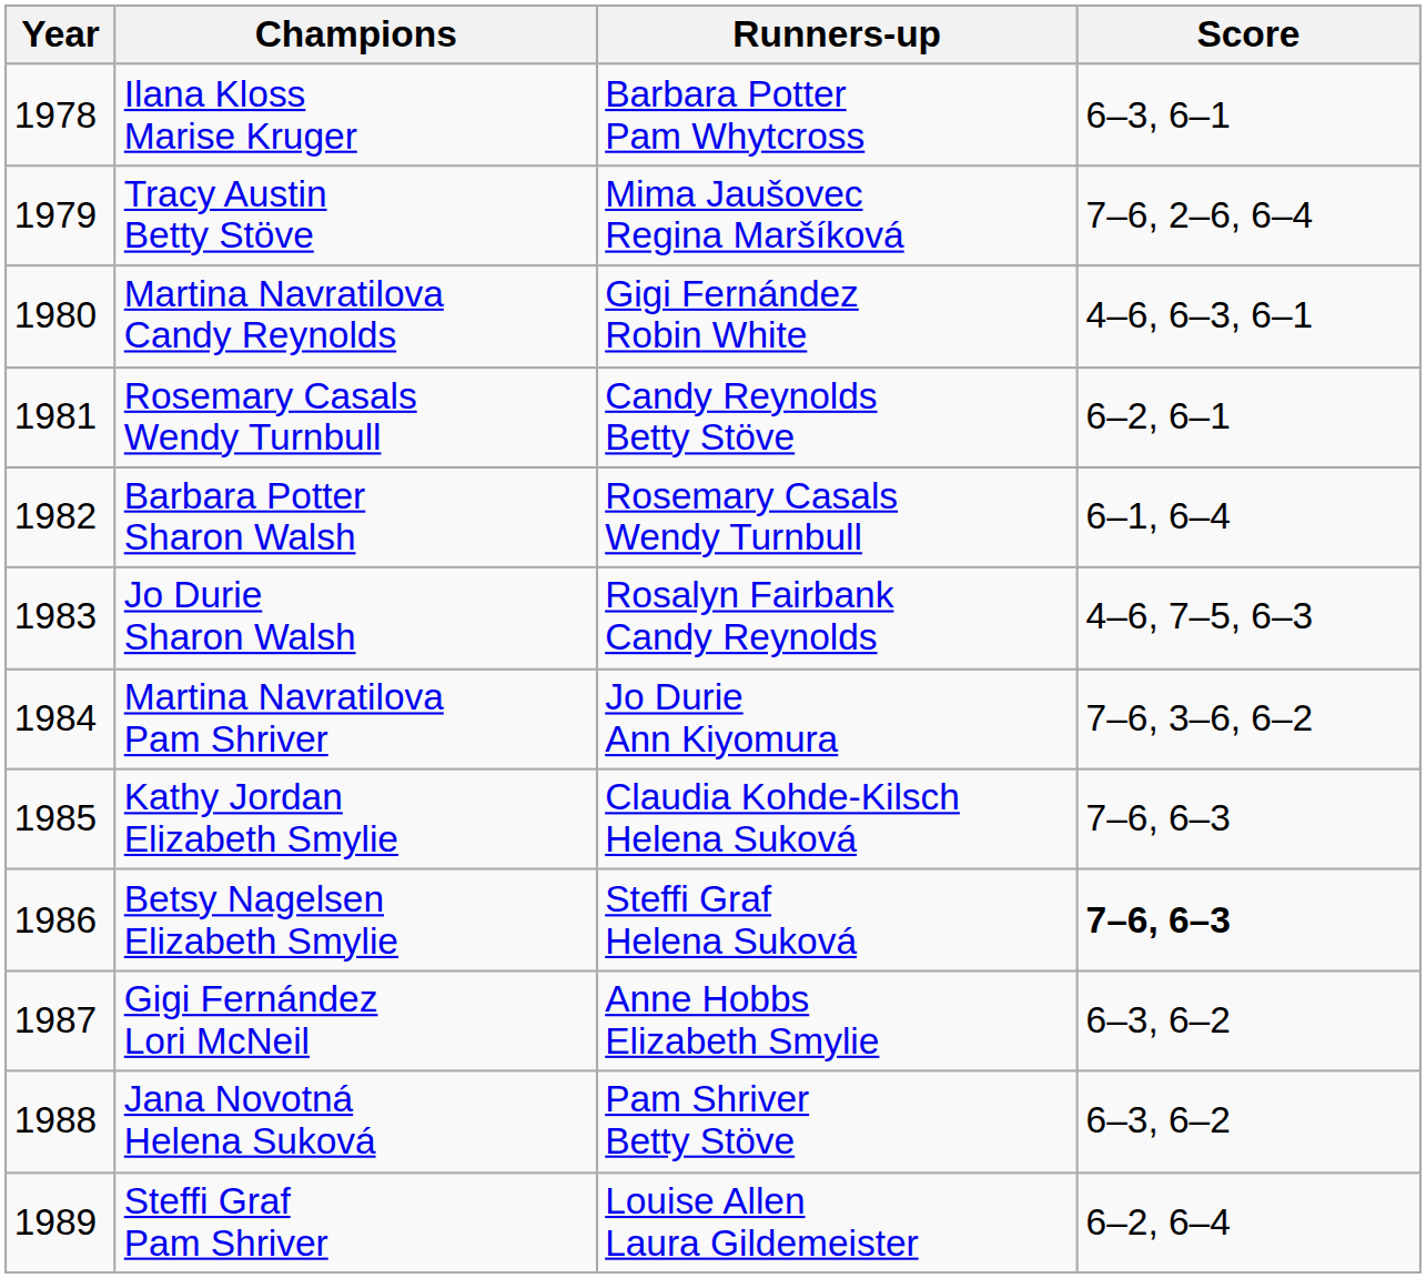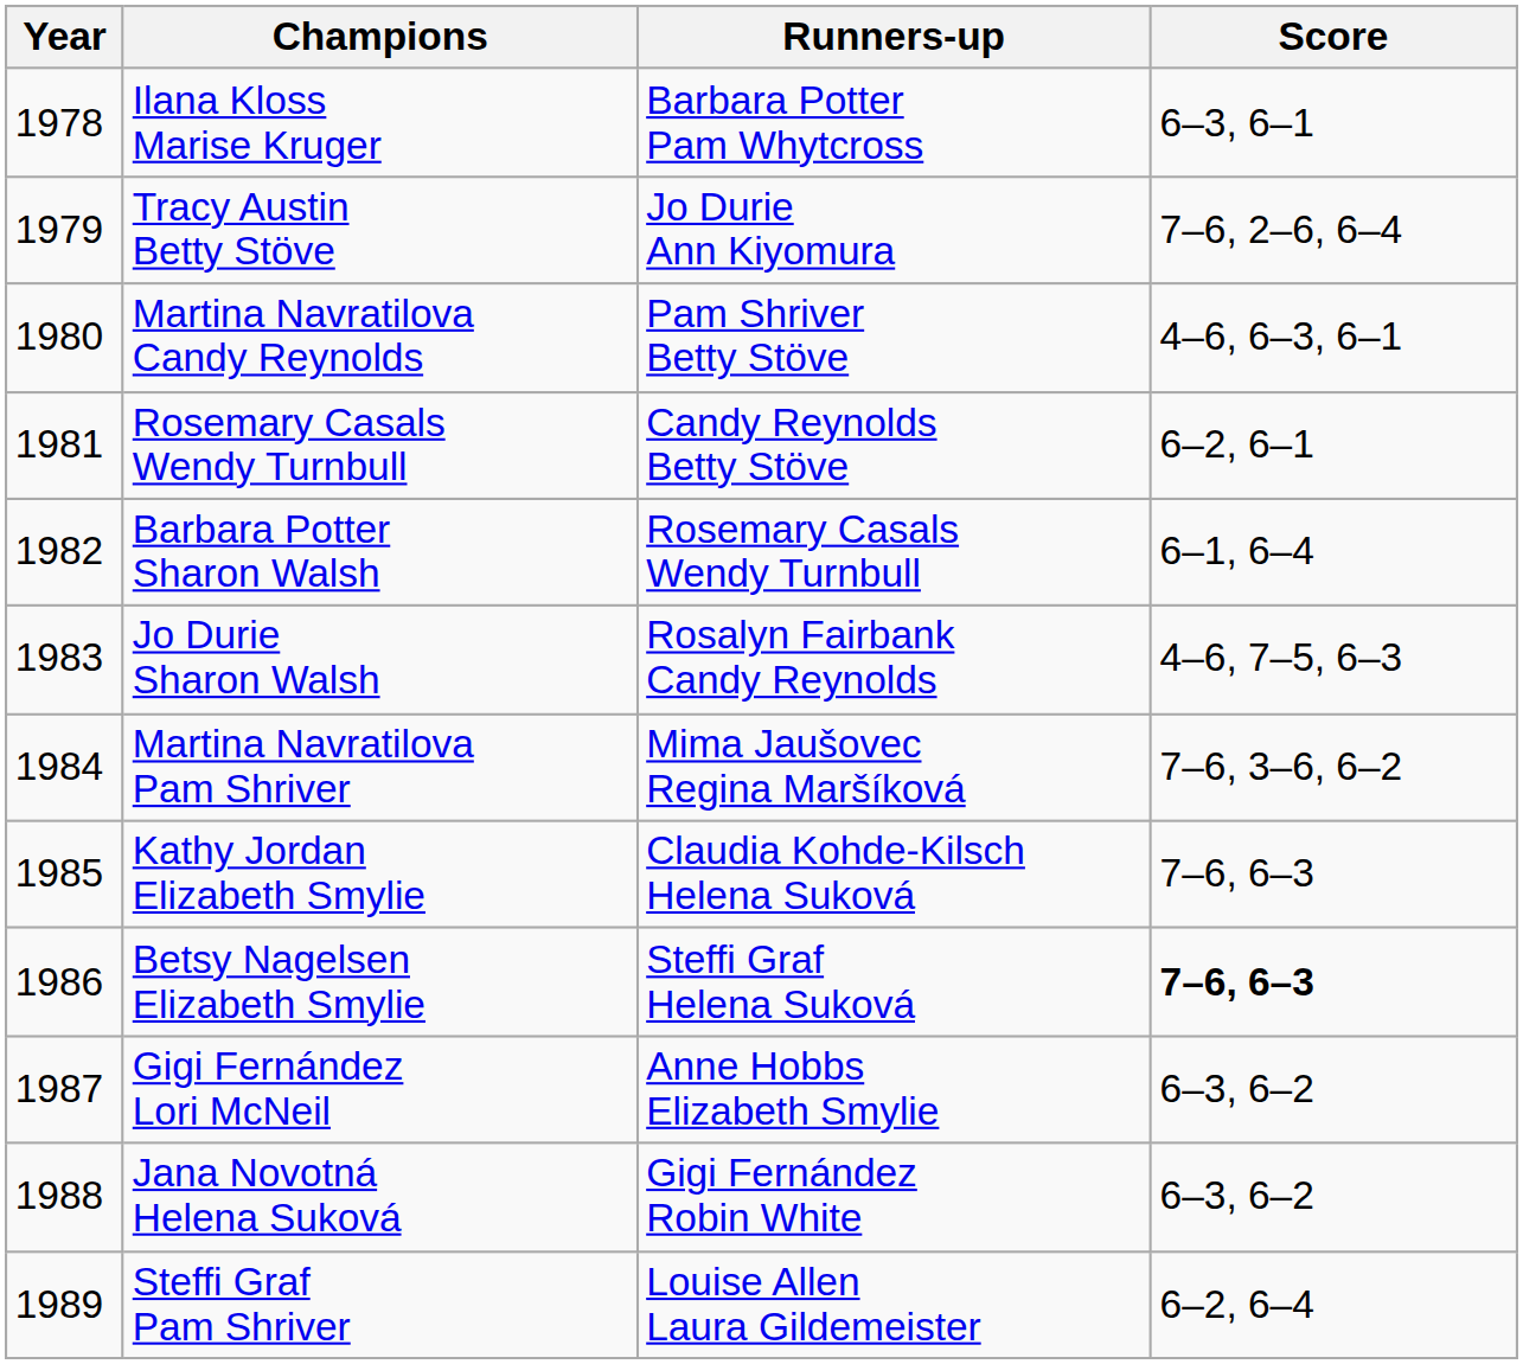Tracy Austin Betty Stöve | Runners-up: Mima Jaušovec Regina Maršíková -> Jo Durie Ann Kiyomura
Martina Navratilova Candy Reynolds | Runners-up: Gigi Fernández Robin White -> Pam Shriver Betty Stöve
Martina Navratilova Pam Shriver | Runners-up: Jo Durie Ann Kiyomura -> Mima Jaušovec Regina Maršíková
Jana Novotná Helena Suková | Runners-up: Pam Shriver Betty Stöve -> Gigi Fernández Robin White
